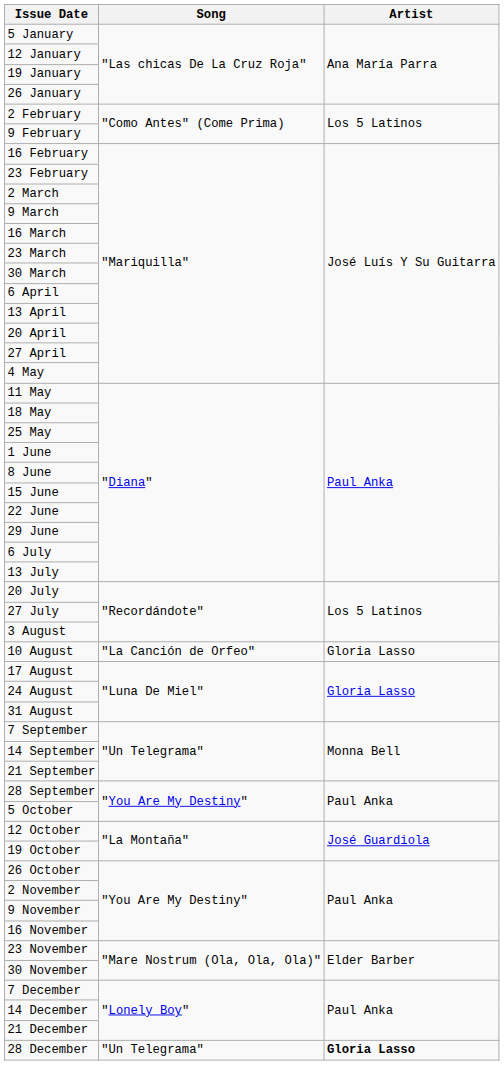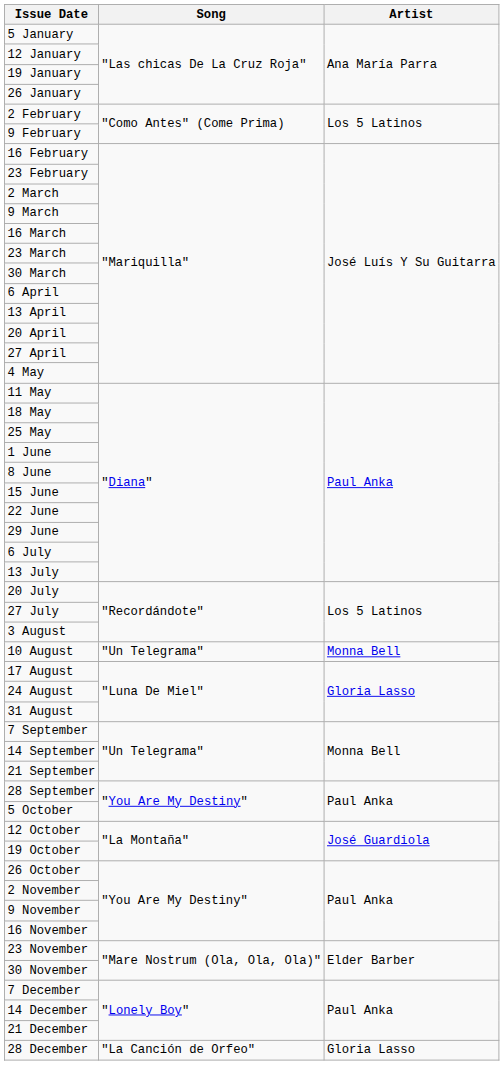10 August | Song: "La Canción de Orfeo" -> "Un Telegrama"
10 August | Artist: Gloria Lasso -> Monna Bell
28 December | Song: "Un Telegrama" -> "La Canción de Orfeo"
28 December | Artist: bold -> normal
